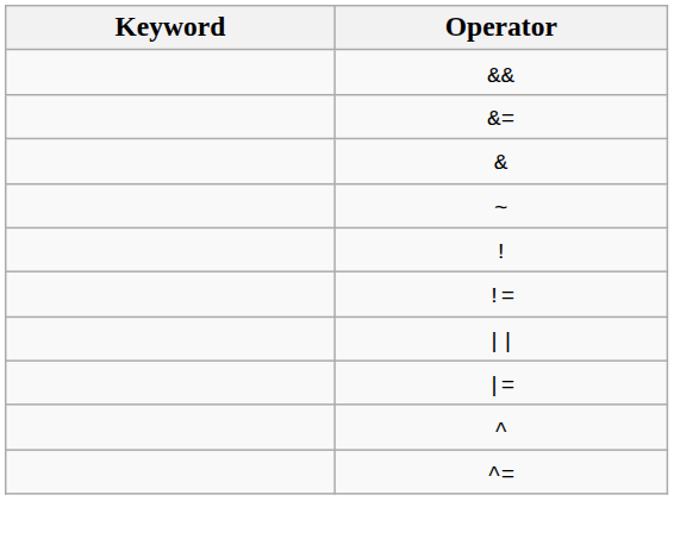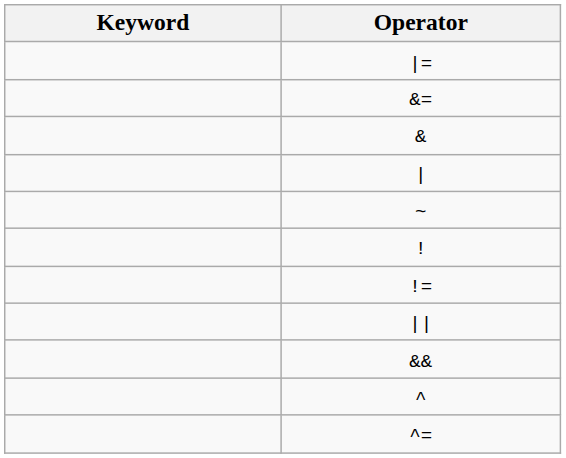rows swapped: && <-> |=
+ row: |
